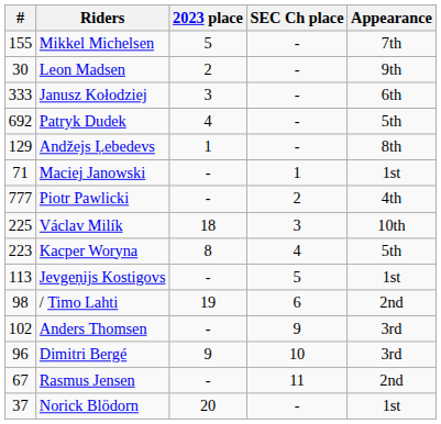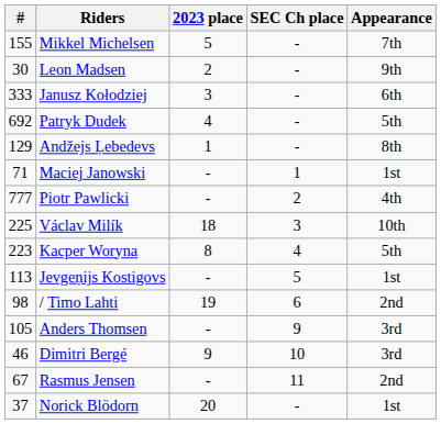Anders Thomsen | #: 102 -> 105
Dimitri Bergé | #: 96 -> 46
